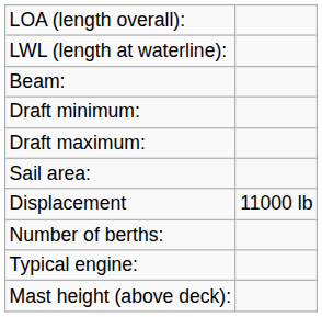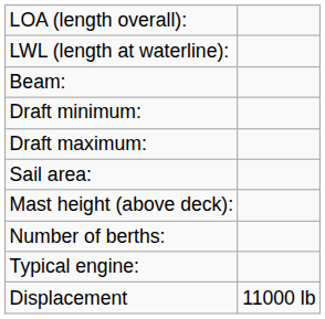rows swapped: Mast height (above deck): <-> Displacement
